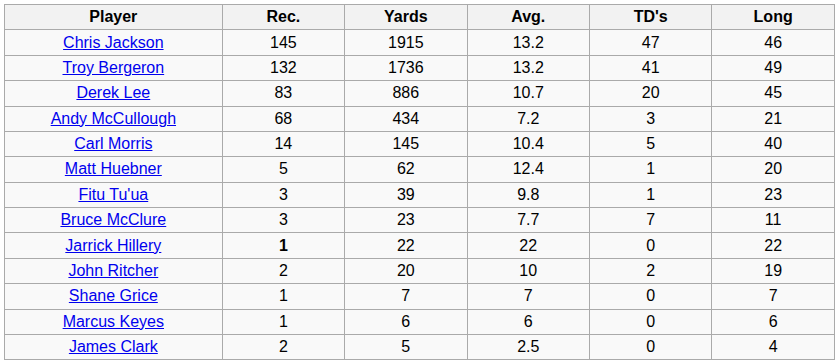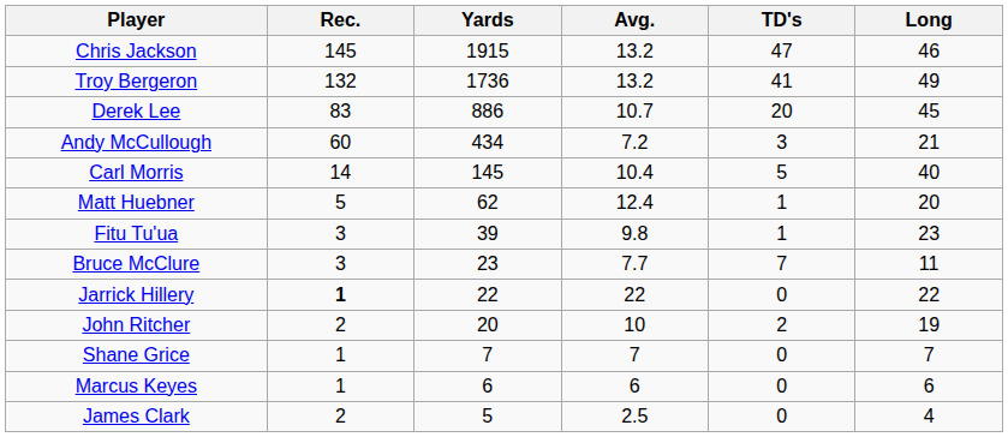Andy McCullough | Rec.: 68 -> 60
